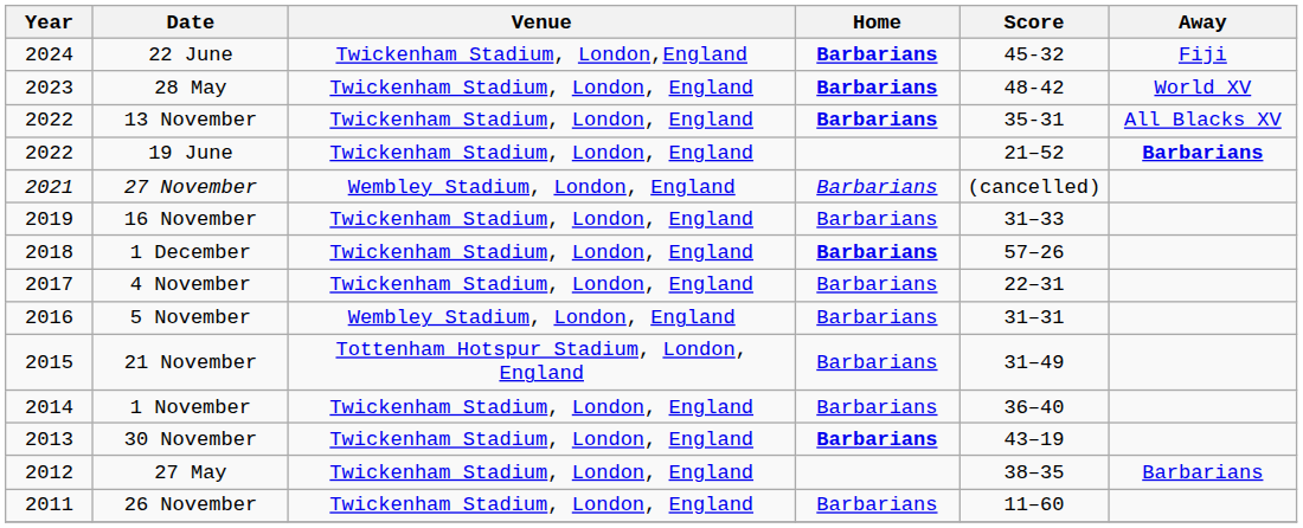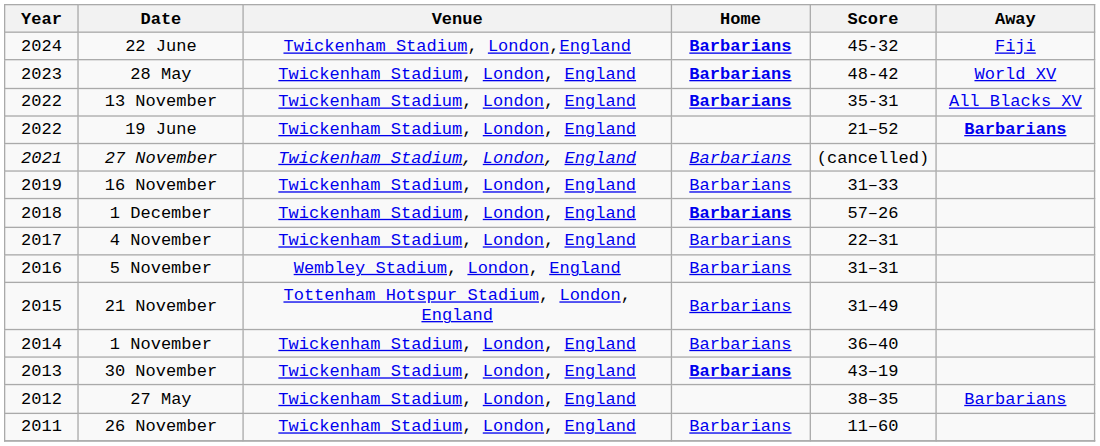27 November | Venue: Wembley Stadium, London, England -> Twickenham Stadium, London, England
